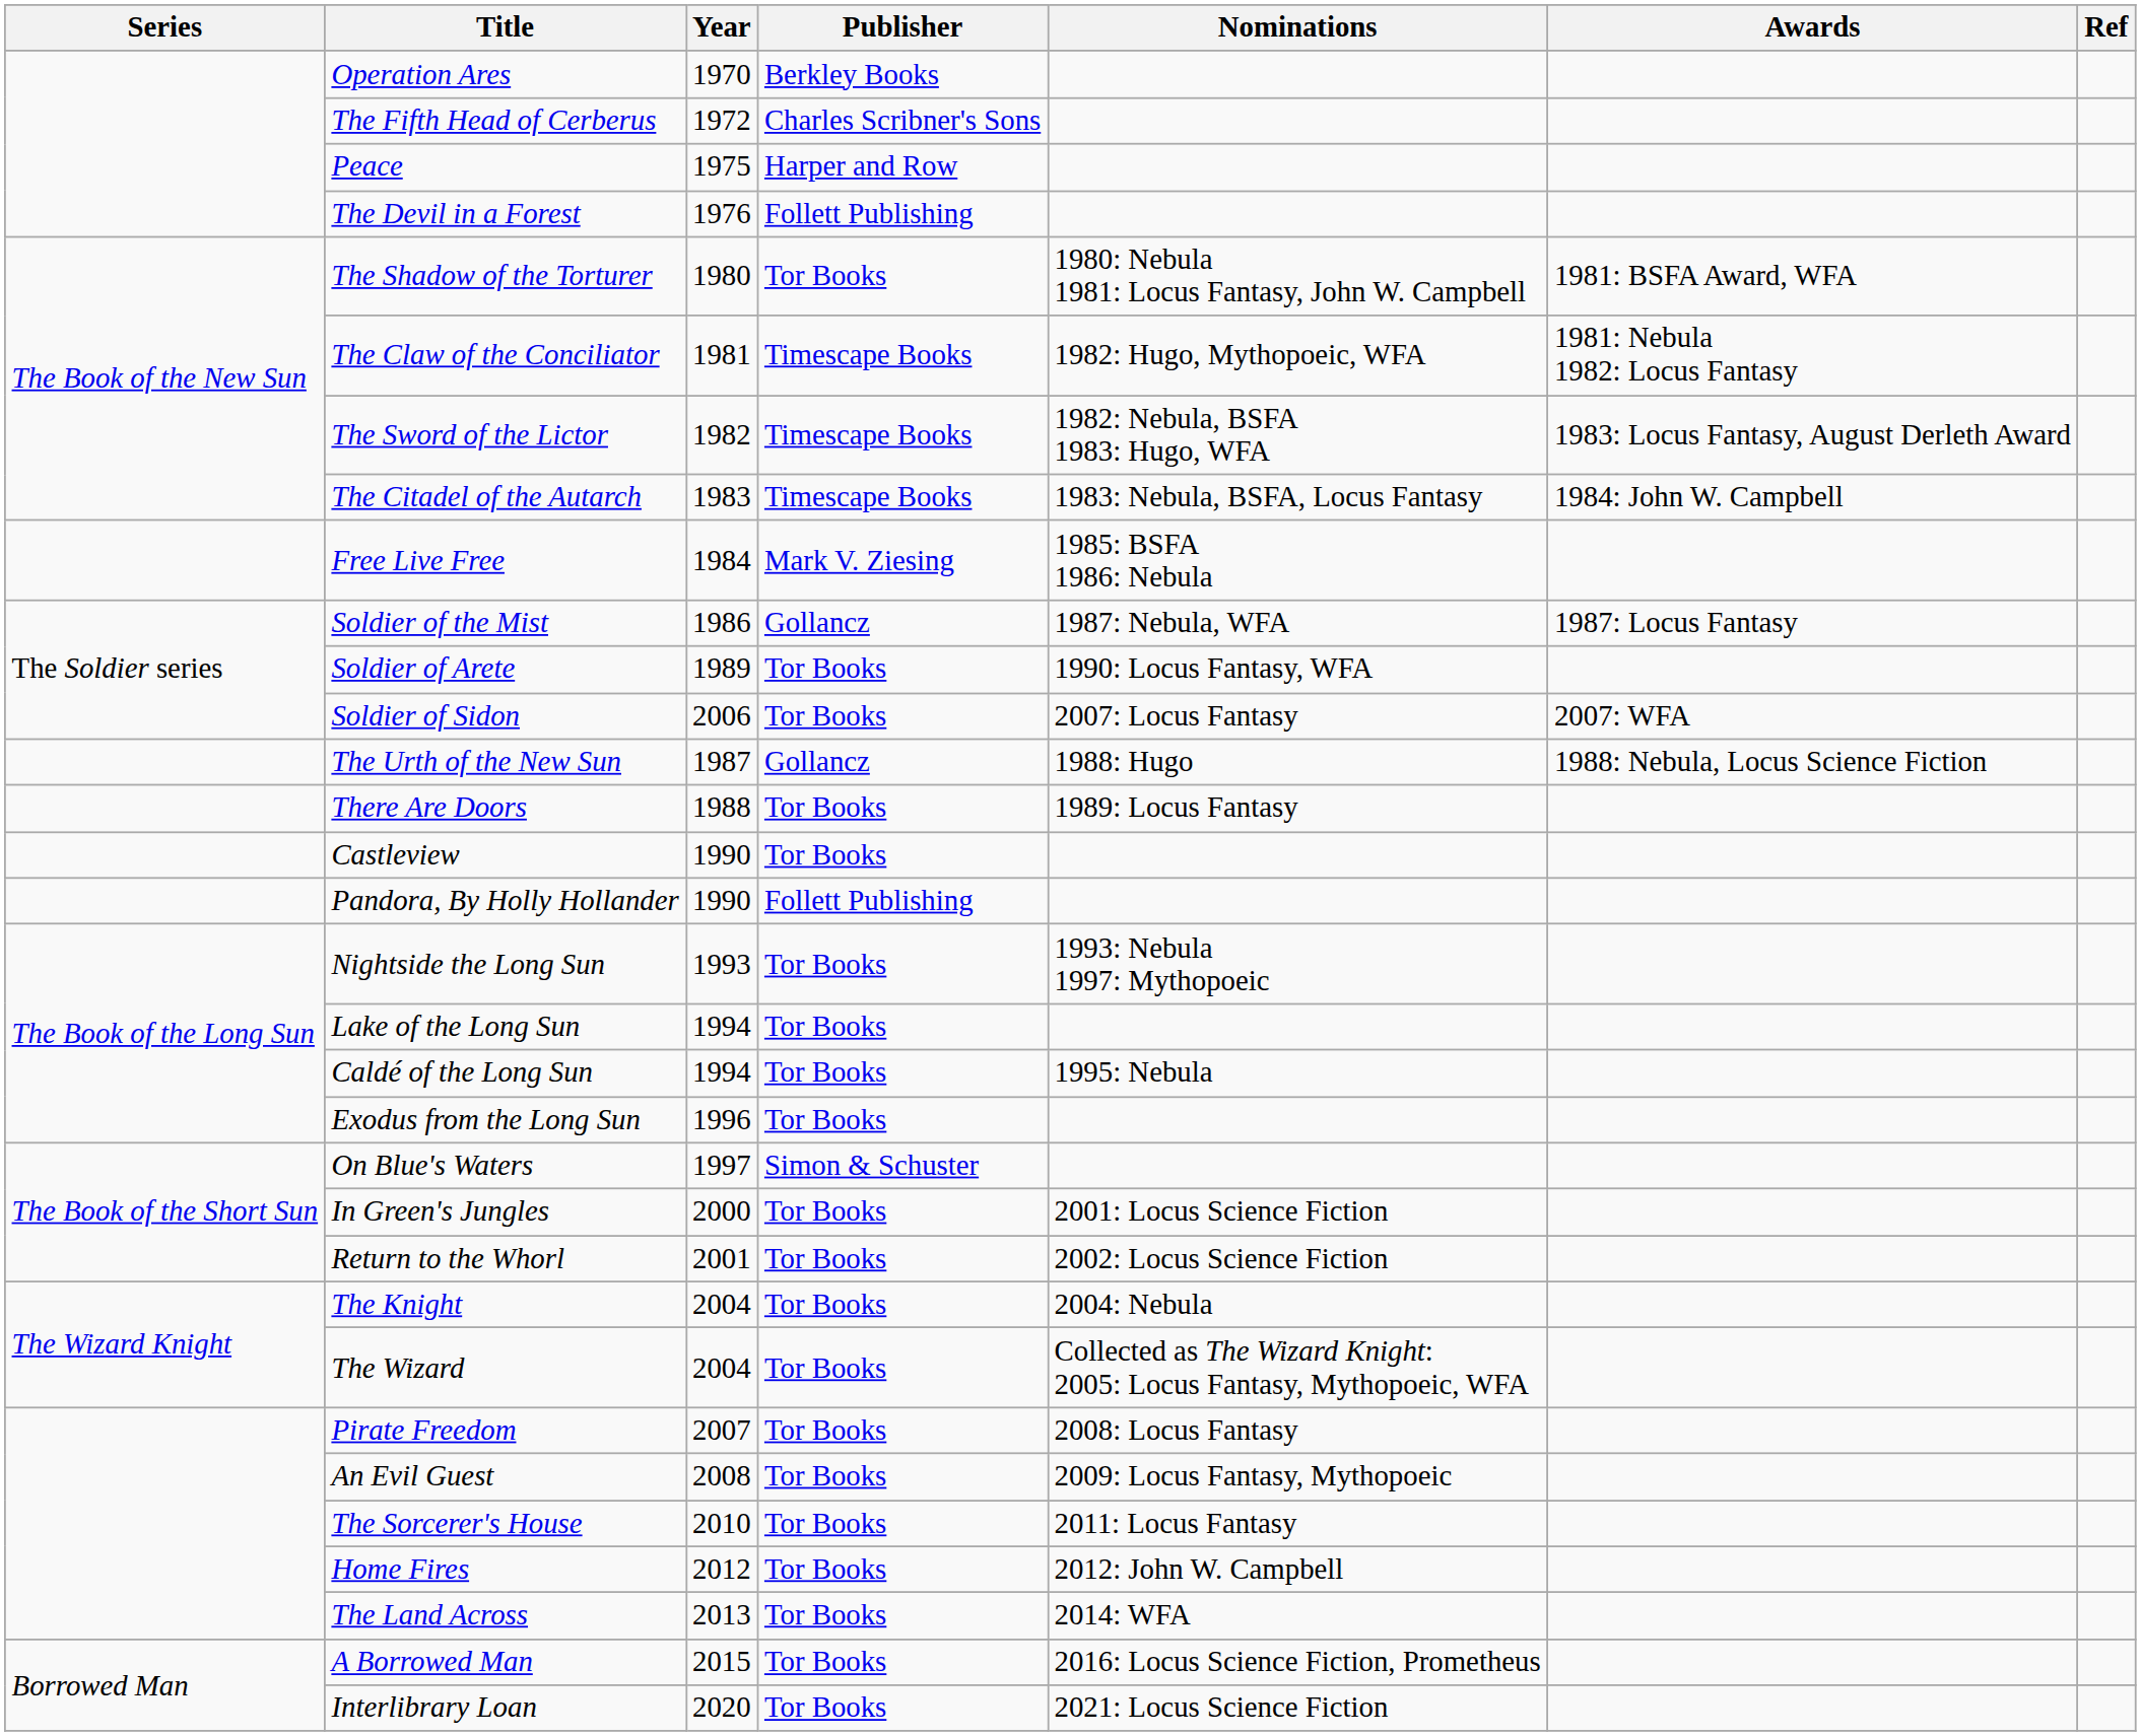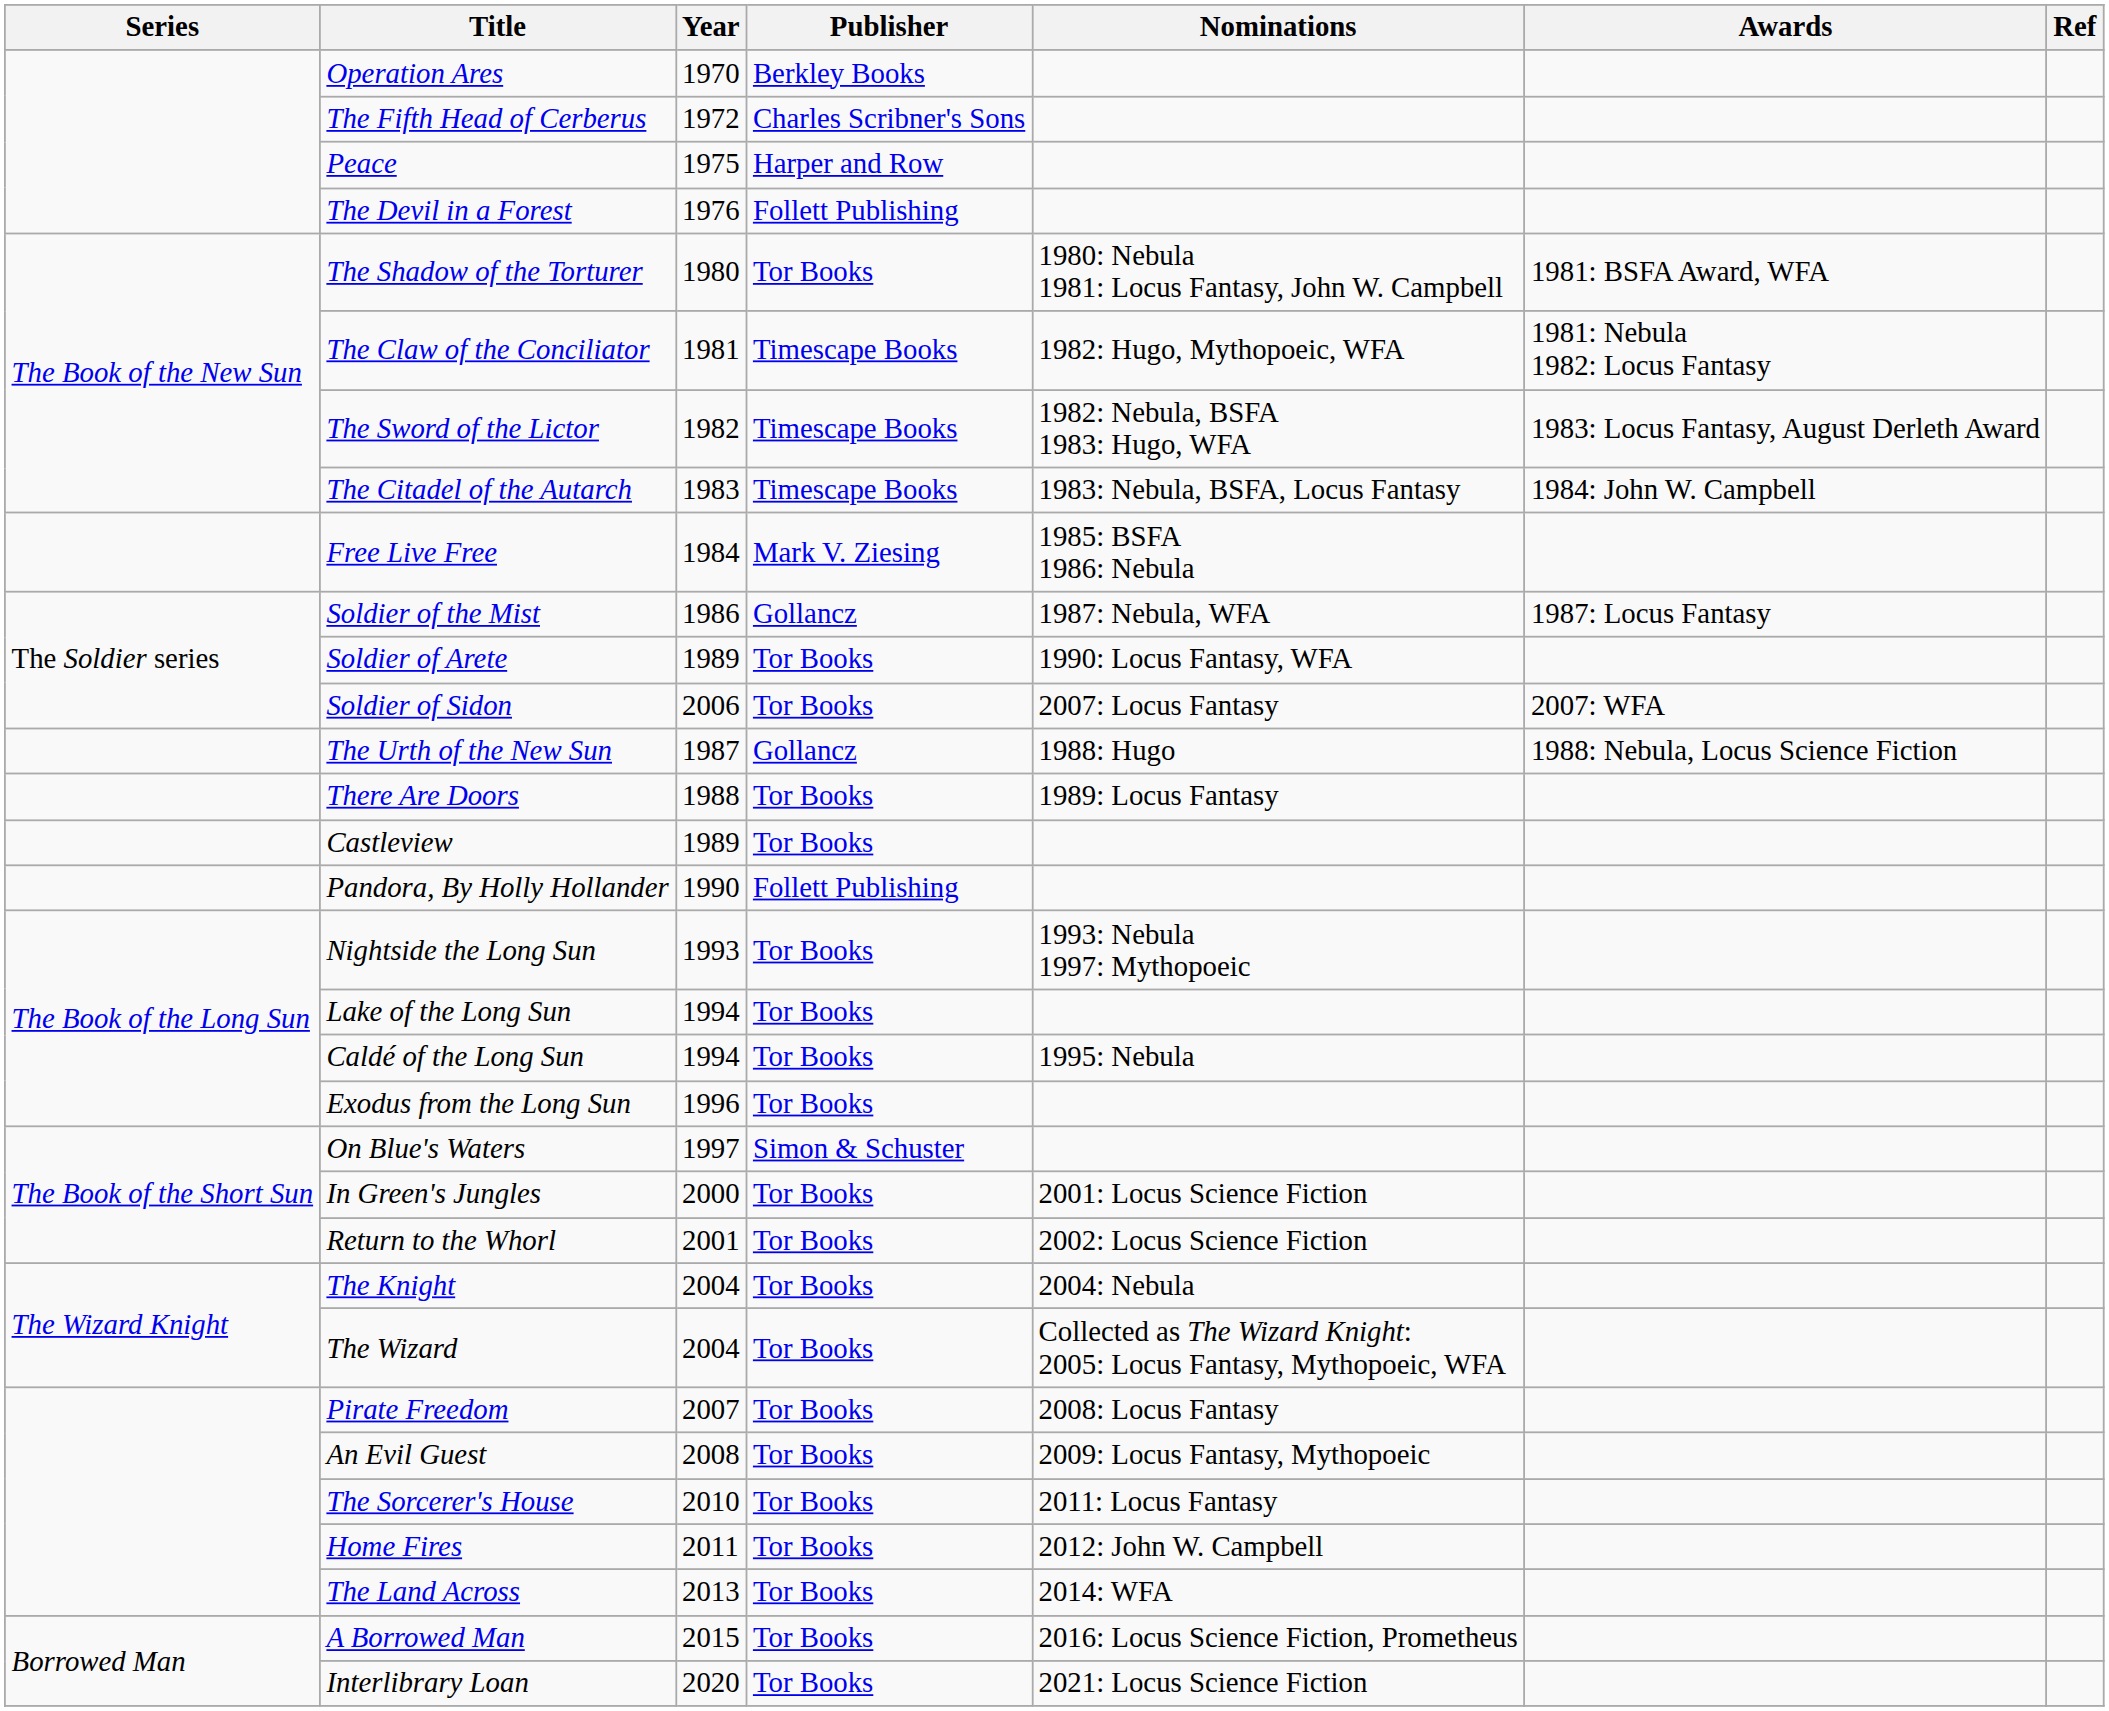Castleview | Year: 1990 -> 1989
Home Fires | Year: 2012 -> 2011
